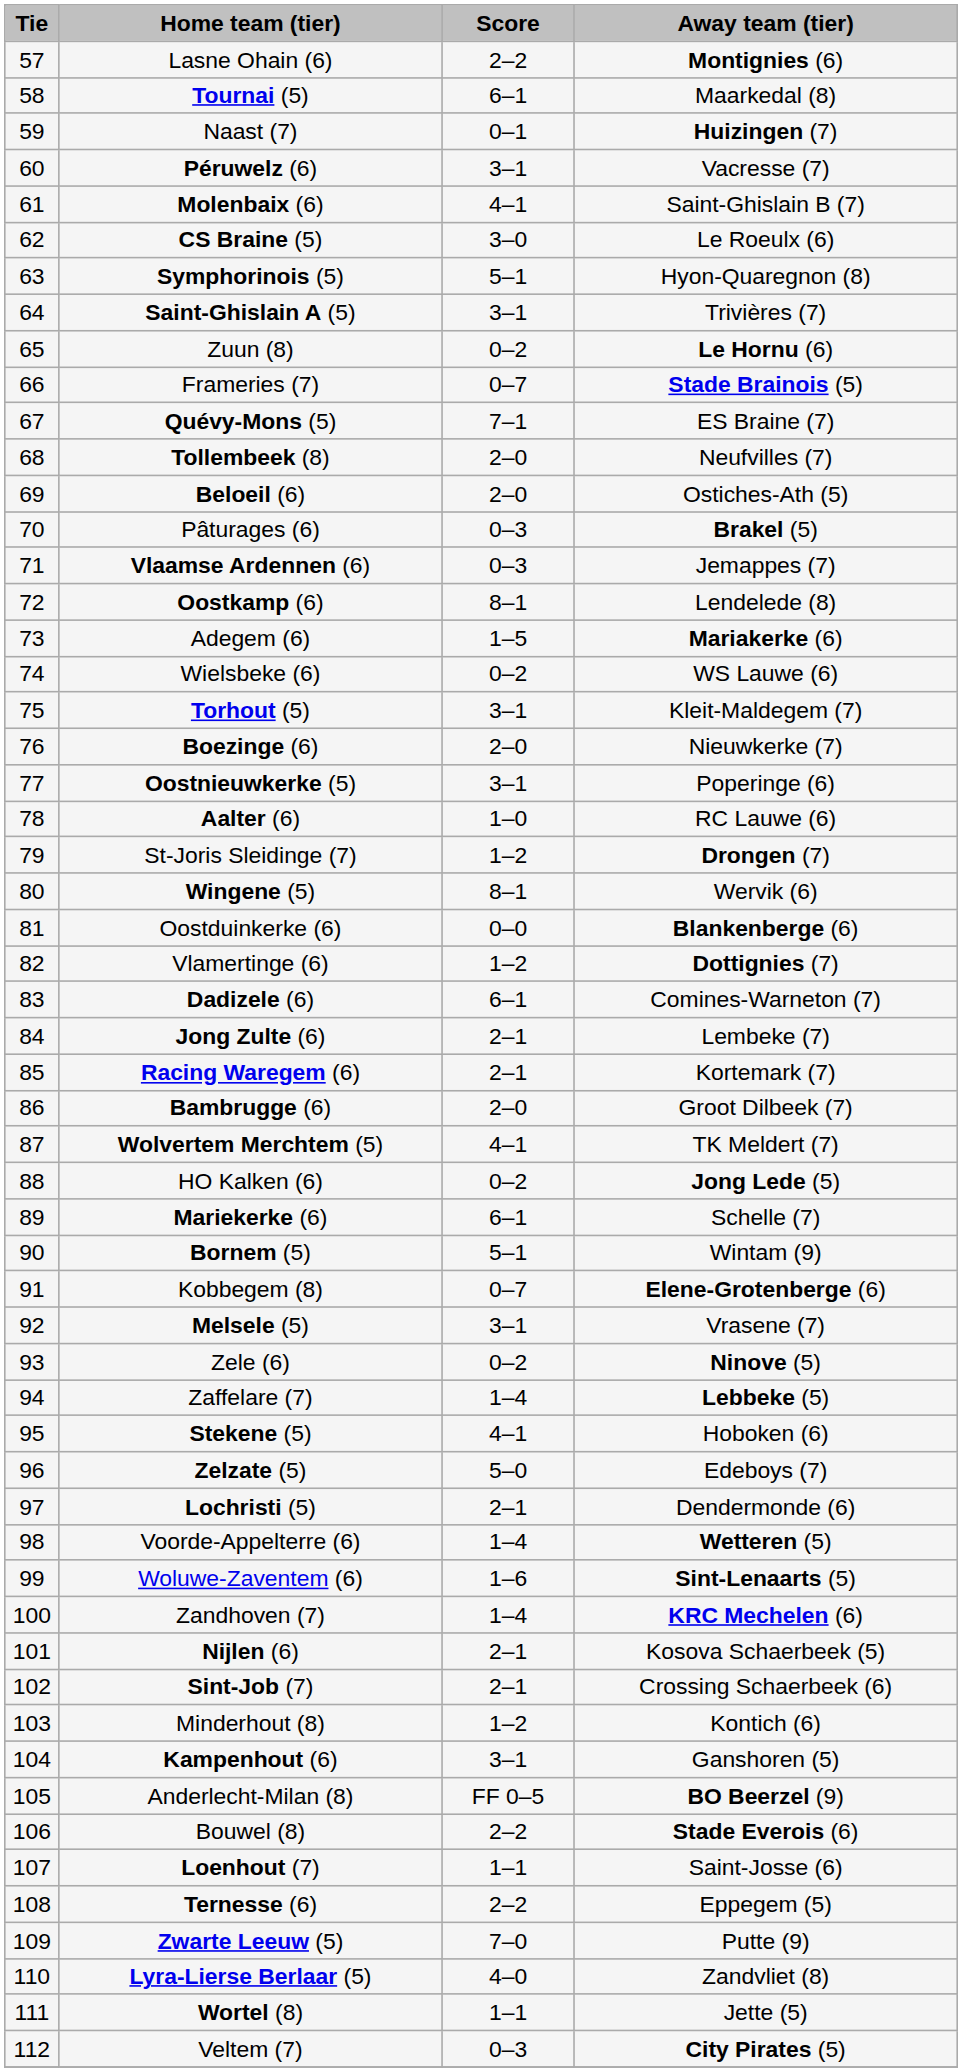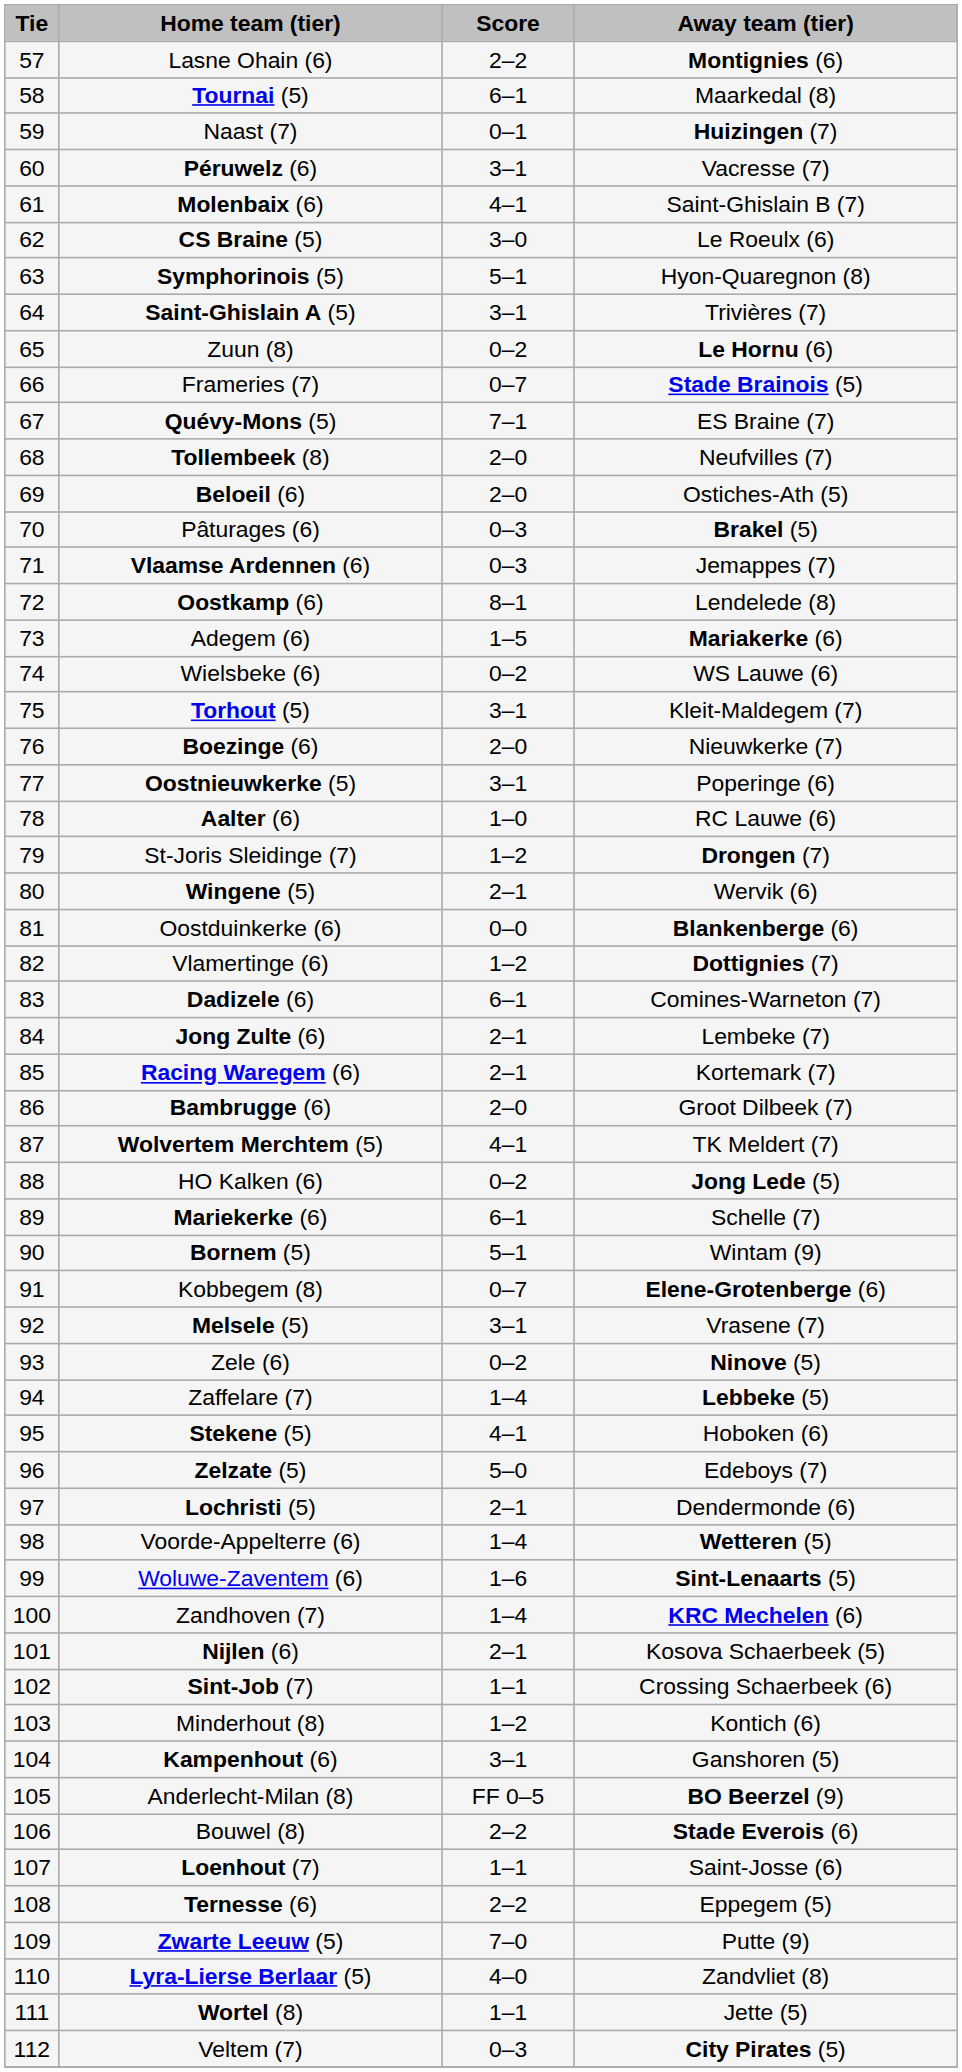Wingene (5) | Score: 8–1 -> 2–1
Sint-Job (7) | Score: 2–1 -> 1–1
